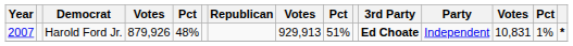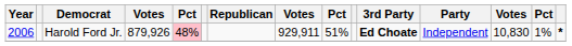Harold Ford Jr. | Year: 2007 -> 2006
Harold Ford Jr. | column 5: no background -> pink background
Harold Ford Jr. | column 8: 929,913 -> 929,911
Harold Ford Jr. | column 13: 10,831 -> 10,830
